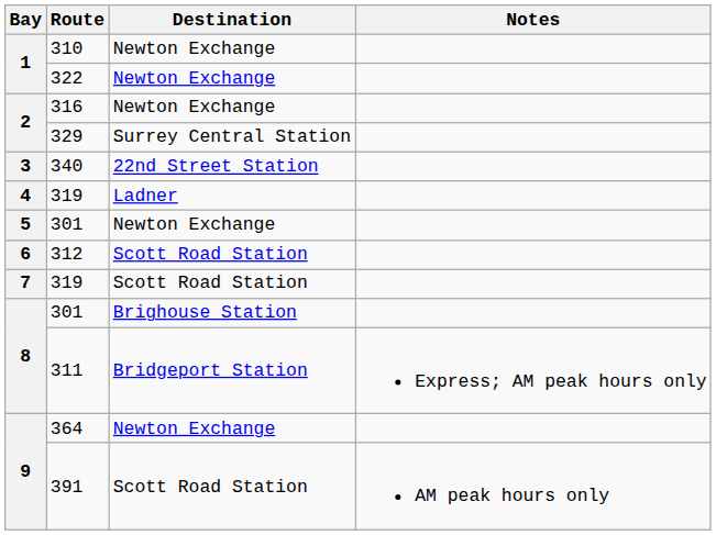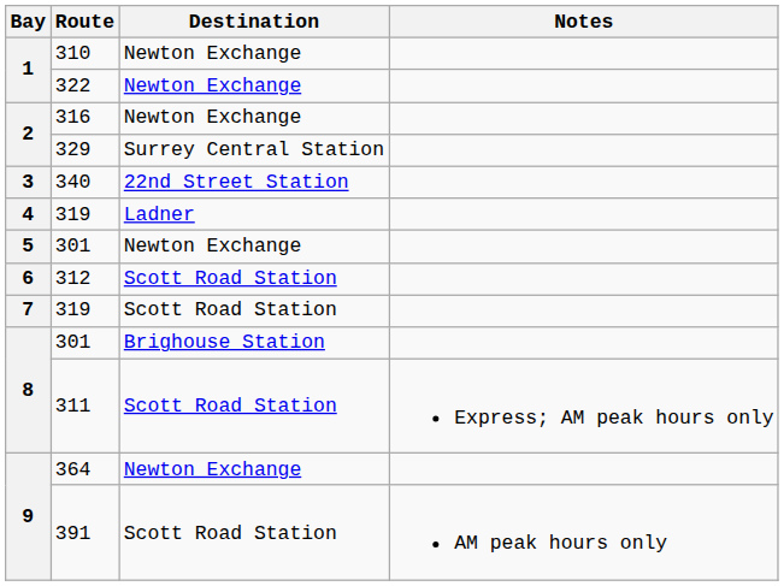311 | Destination: Bridgeport Station -> Scott Road Station
